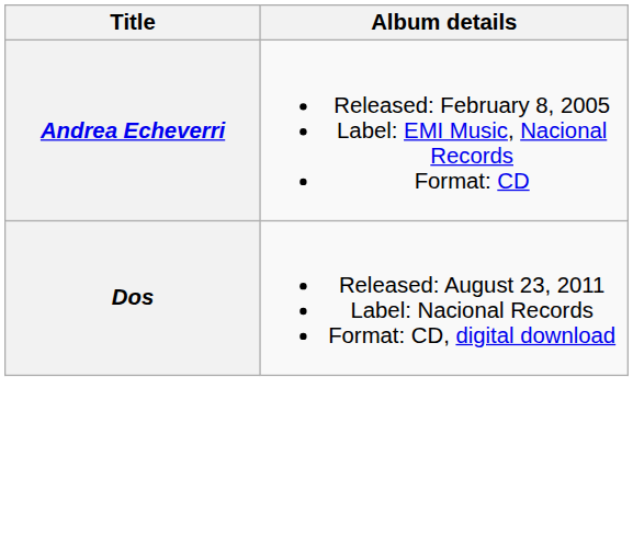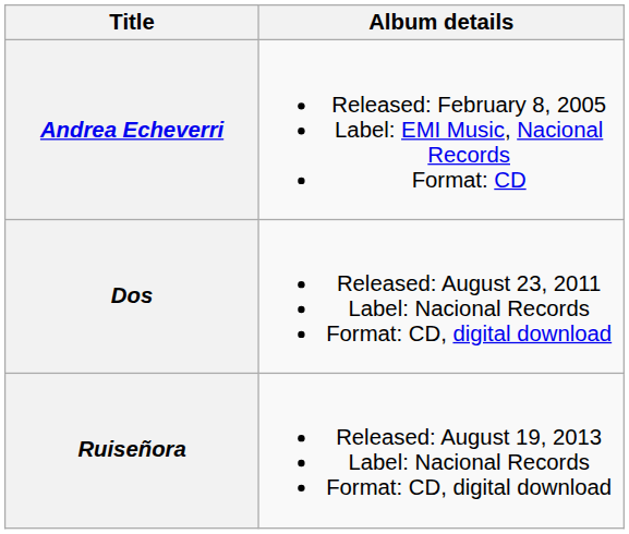+ row: Ruiseñora | Released: August 19, 2013 Label: Nacional Records Format: CD, digital download
